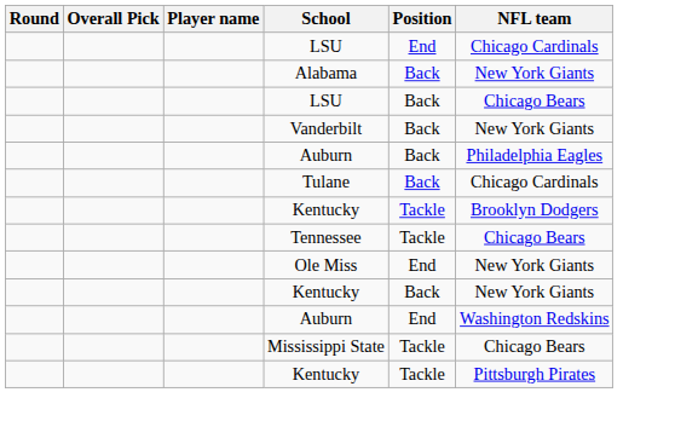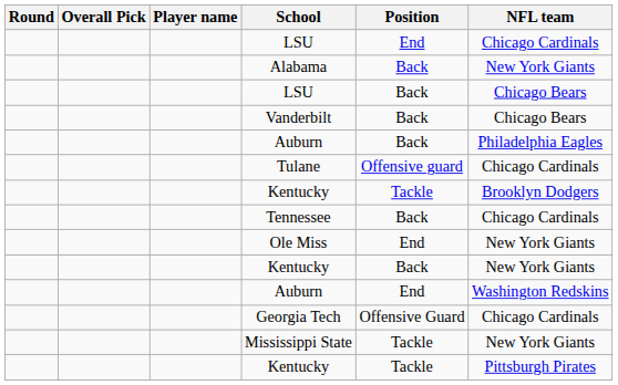Vanderbilt | NFL team: New York Giants -> Chicago Bears
Tulane | Position: Back -> Offensive guard
Tennessee | Position: Tackle -> Back
Tennessee | NFL team: Chicago Bears -> Chicago Cardinals
+ row: Georgia Tech | Offensive Guard | Chicago Cardinals
Mississippi State | NFL team: Chicago Bears -> New York Giants
